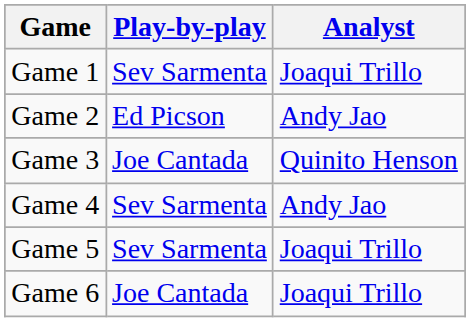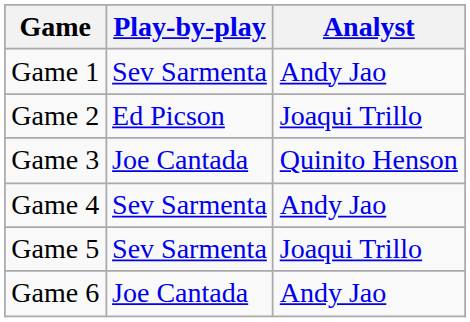Game 1 | Analyst: Joaqui Trillo -> Andy Jao
Game 2 | Analyst: Andy Jao -> Joaqui Trillo
Game 6 | Analyst: Joaqui Trillo -> Andy Jao
